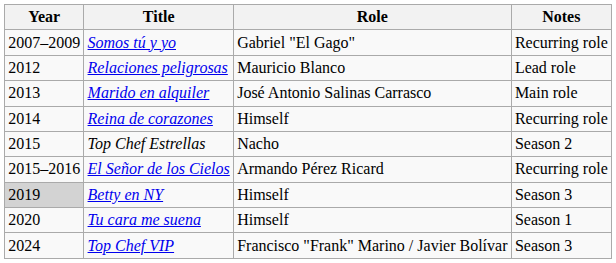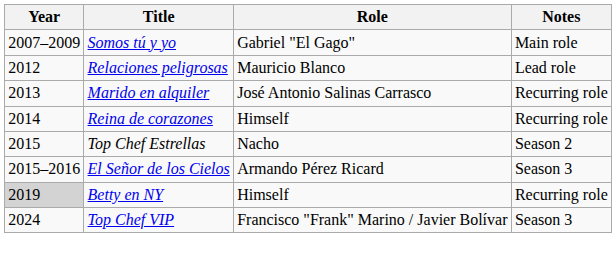Somos tú y yo | Notes: Recurring role -> Main role
Marido en alquiler | Notes: Main role -> Recurring role
El Señor de los Cielos | Notes: Recurring role -> Season 3
Betty en NY | Notes: Season 3 -> Recurring role
- row: 2020 | Tu cara me suena | Himself | Season 1
